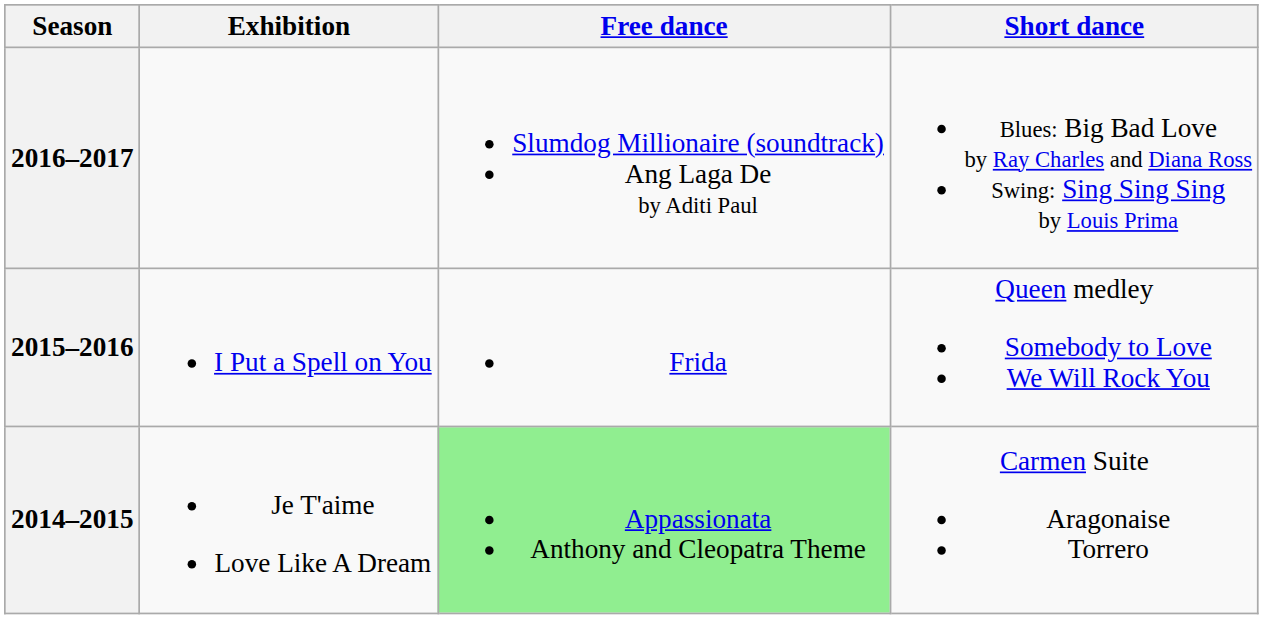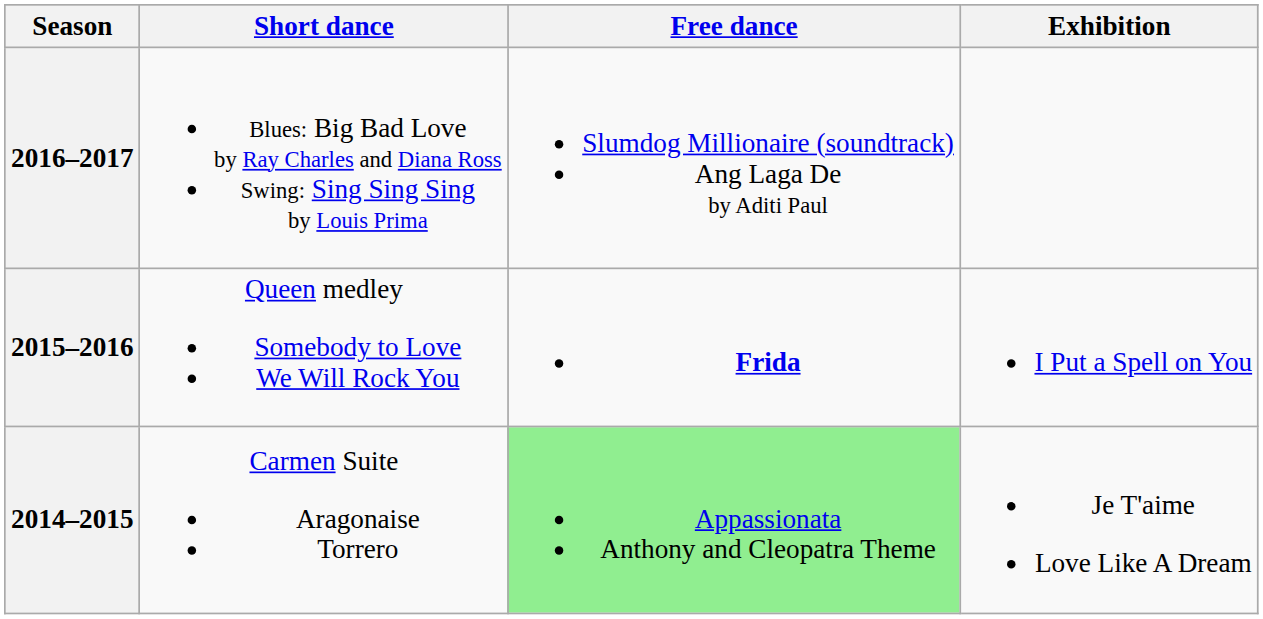columns swapped: Short dance <-> Exhibition
2015–2016 | Free dance: normal -> bold
